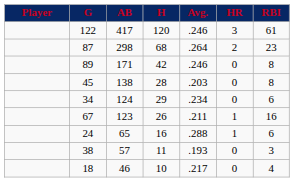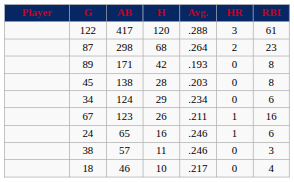122 | Avg.: .246 -> .288
89 | Avg.: .246 -> .193
24 | Avg.: .288 -> .246
38 | Avg.: .193 -> .246
